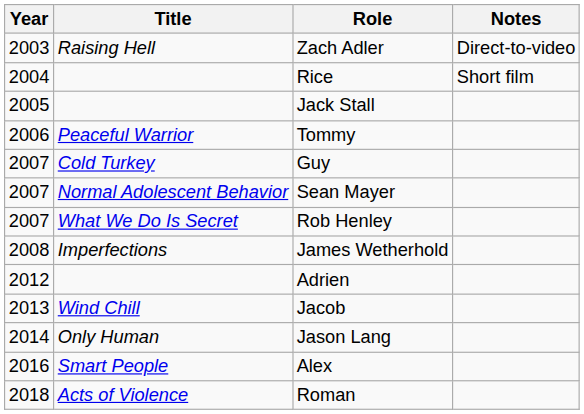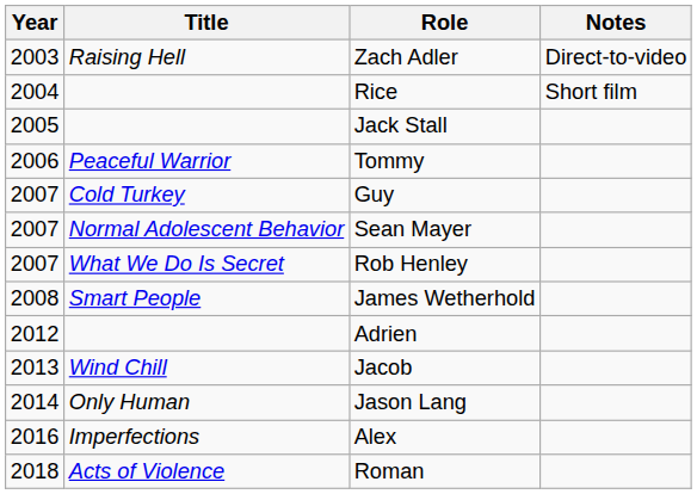James Wetherhold | Title: Imperfections -> Smart People
Alex | Title: Smart People -> Imperfections
